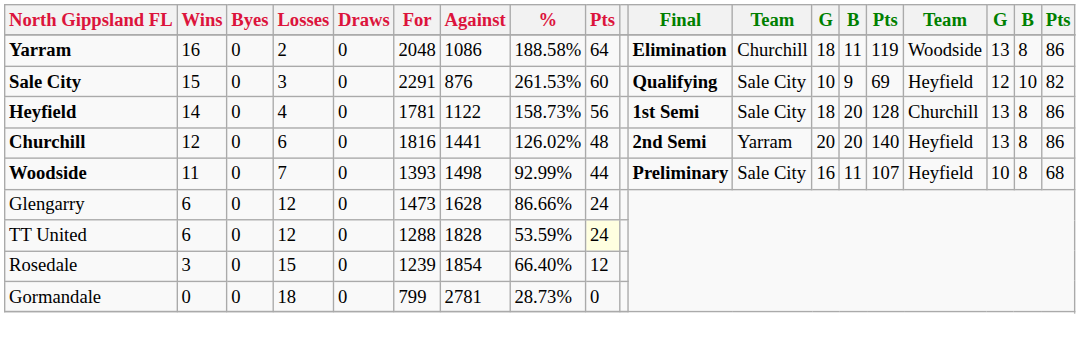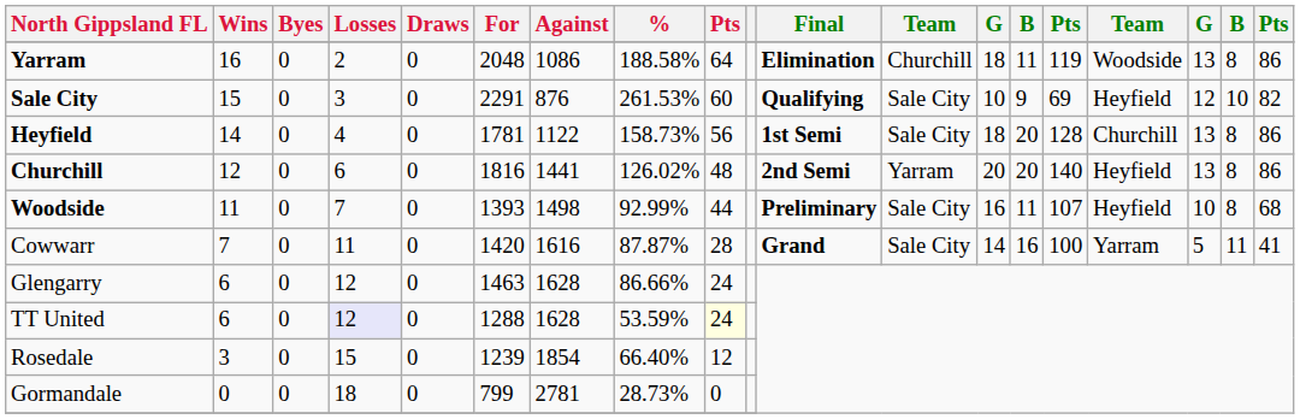+ row: Cowwarr | 7 | 0 | 11 | 0 | 1420 | 1616 | 87.87% | 28 | Grand | Sale City | 14 | 16 | 100 | Yarram | 5 | 11 | 41
Glengarry | For: 1473 -> 1463
TT United | Losses: no background -> lavender background
TT United | Against: 1828 -> 1628
